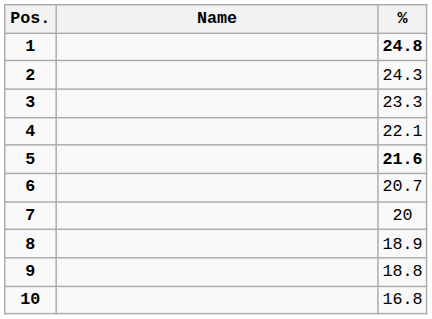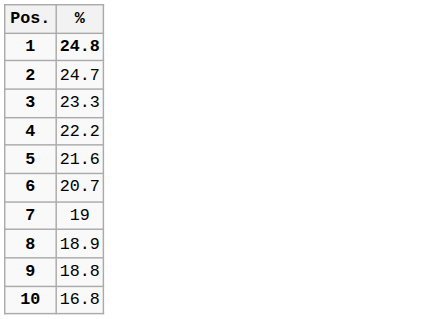- column: Name
2 | %: 24.3 -> 24.7
4 | %: 22.1 -> 22.2
5 | %: bold -> normal
7 | %: 20 -> 19
